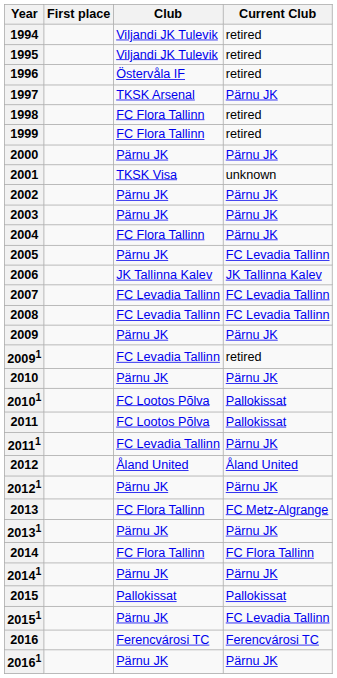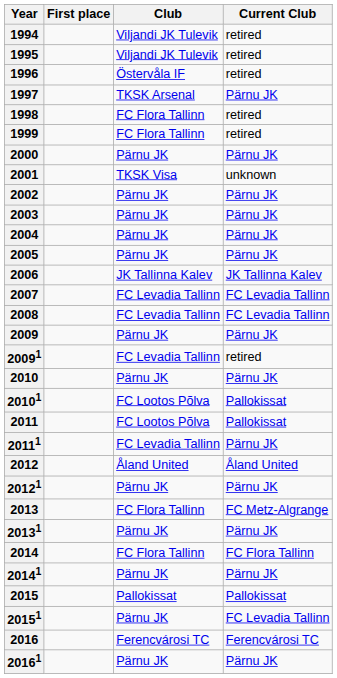2004 | Club: FC Flora Tallinn -> Pärnu JK
2005 | Current Club: FC Levadia Tallinn -> Pärnu JK
